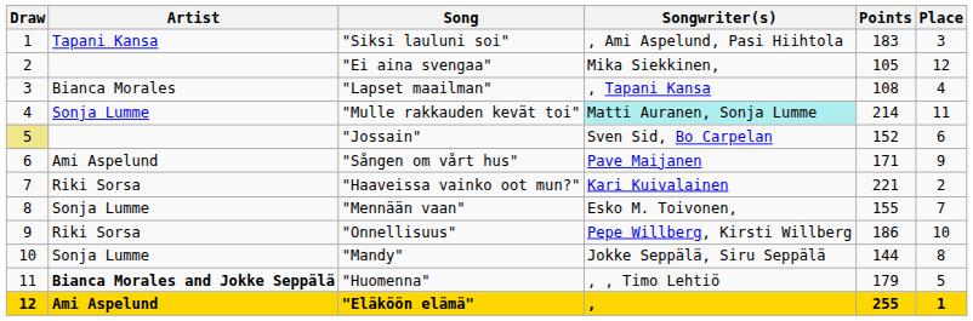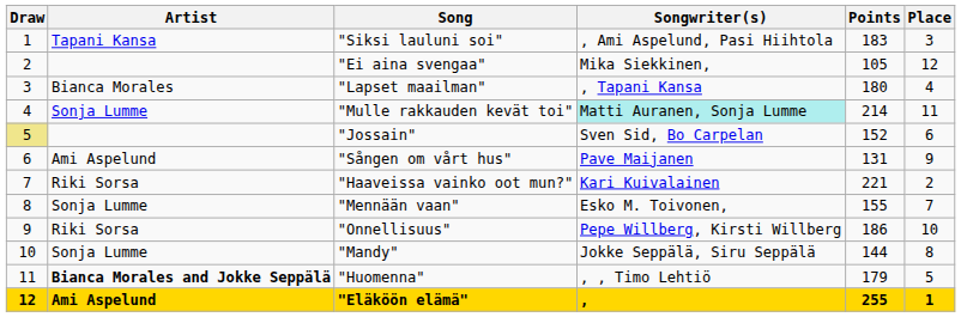"Lapset maailman" | Points: 108 -> 180
"Sången om vårt hus" | Points: 171 -> 131
